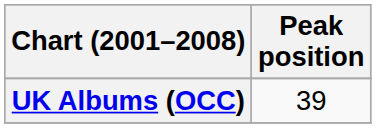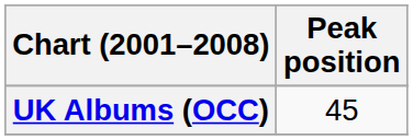UK Albums (OCC) | Peak position: 39 -> 45
